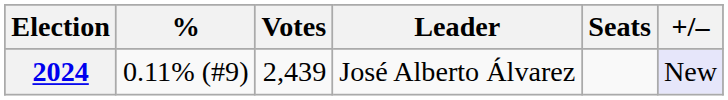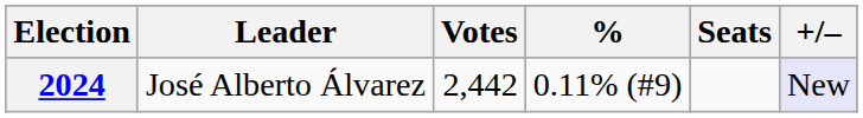columns swapped: Leader <-> %
2024 | Votes: 2,439 -> 2,442
